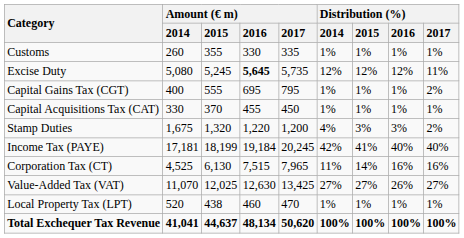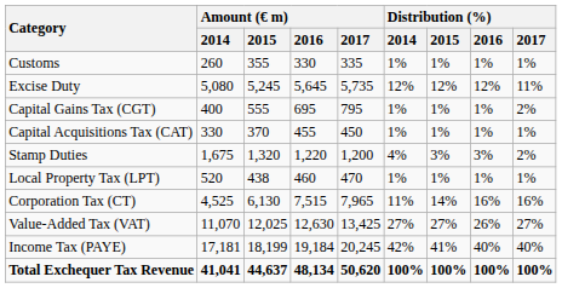Excise Duty | Amount (€ m) / 2016: bold -> normal
rows swapped: Income Tax (PAYE) <-> Local Property Tax (LPT)
